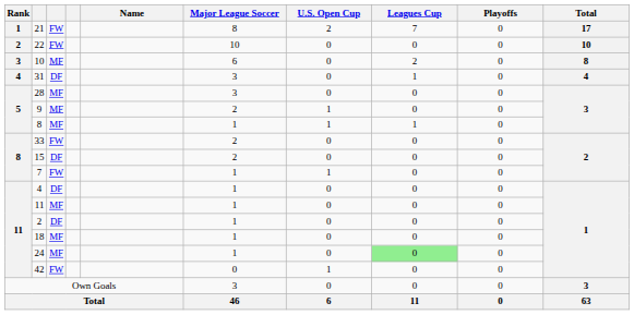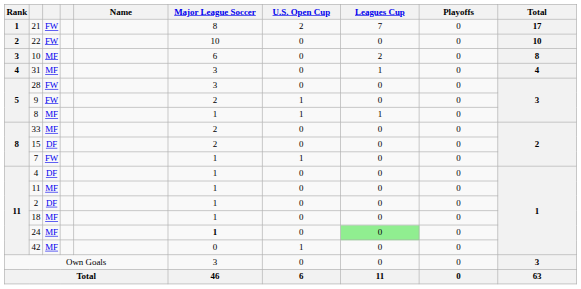31 | column 3: DF -> MF
28 | column 3: MF -> FW
9 | column 3: MF -> FW
33 | column 3: FW -> MF
24 | Major League Soccer: normal -> bold
42 | column 3: FW -> MF
